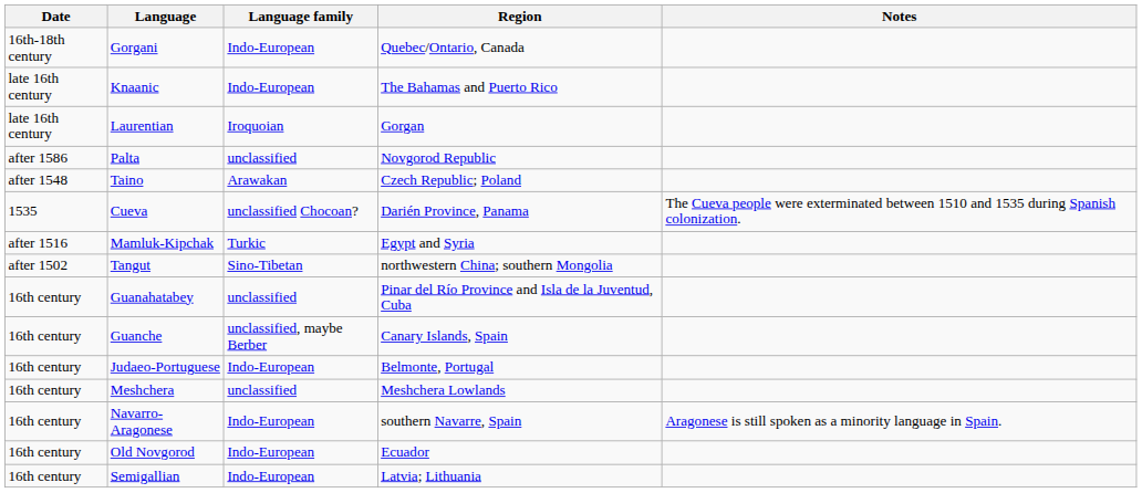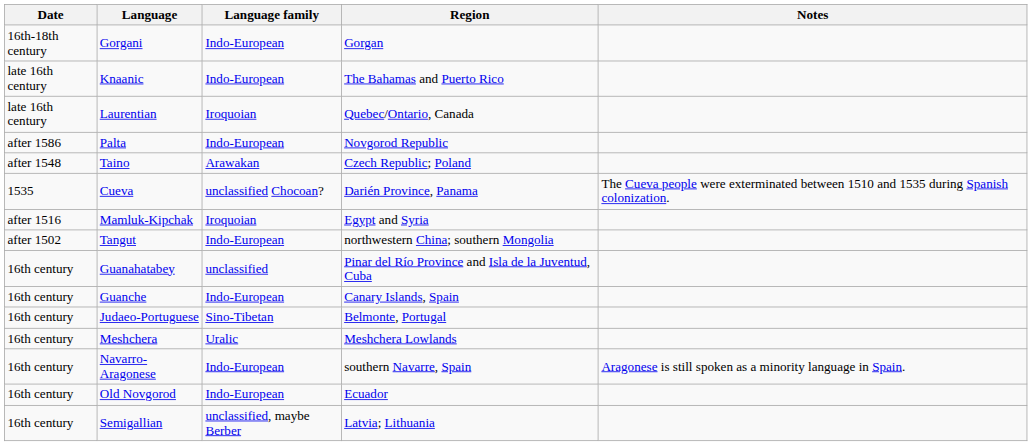Gorgani | Region: Quebec/Ontario, Canada -> Gorgan
Laurentian | Region: Gorgan -> Quebec/Ontario, Canada
Palta | Language family: unclassified -> Indo-European
Mamluk-Kipchak | Language family: Turkic -> Iroquoian
Tangut | Language family: Sino-Tibetan -> Indo-European
Guanche | Language family: unclassified, maybe Berber -> Indo-European
Judaeo-Portuguese | Language family: Indo-European -> Sino-Tibetan
Meshchera | Language family: unclassified -> Uralic
Semigallian | Language family: Indo-European -> unclassified, maybe Berber
